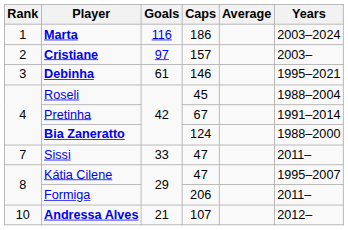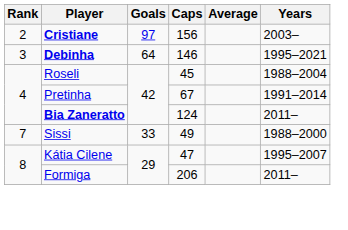- row: 1 | Marta | 116 | 186 | 2003–2024
Cristiane | Caps: 157 -> 156
Debinha | Goals: 61 -> 64
Bia Zaneratto | Years: 1988–2000 -> 2011–
Sissi | Caps: 47 -> 49
Sissi | Years: 2011– -> 1988–2000
- row: 10 | Andressa Alves | 21 | 107 | 2012–
